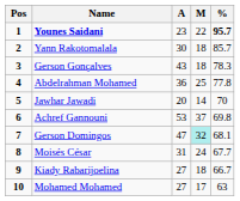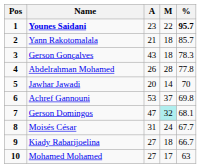Yann Rakotomalala | A: 30 -> 21
Abdelrahman Mohamed | A: 36 -> 26
Abdelrahman Mohamed | M: 25 -> 28
